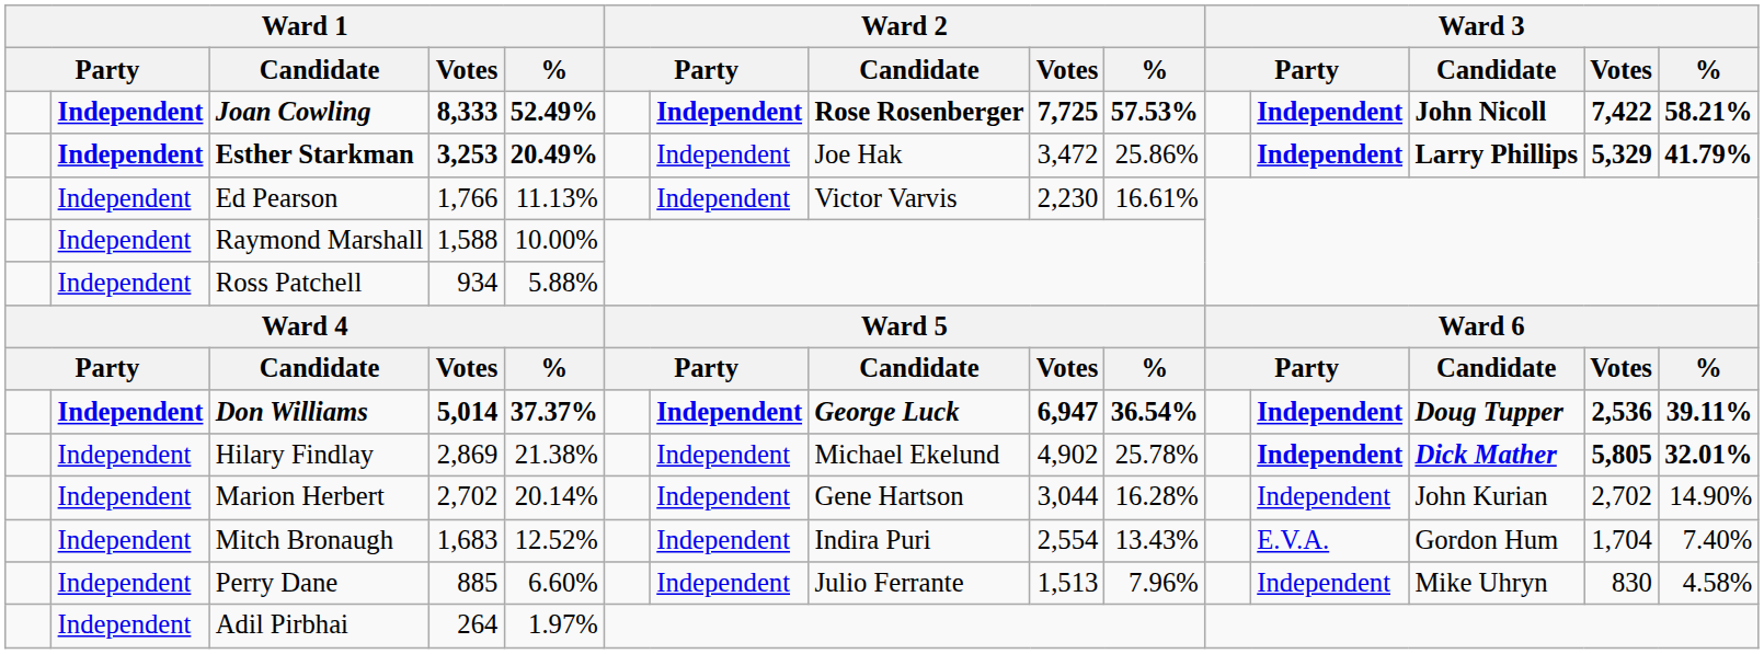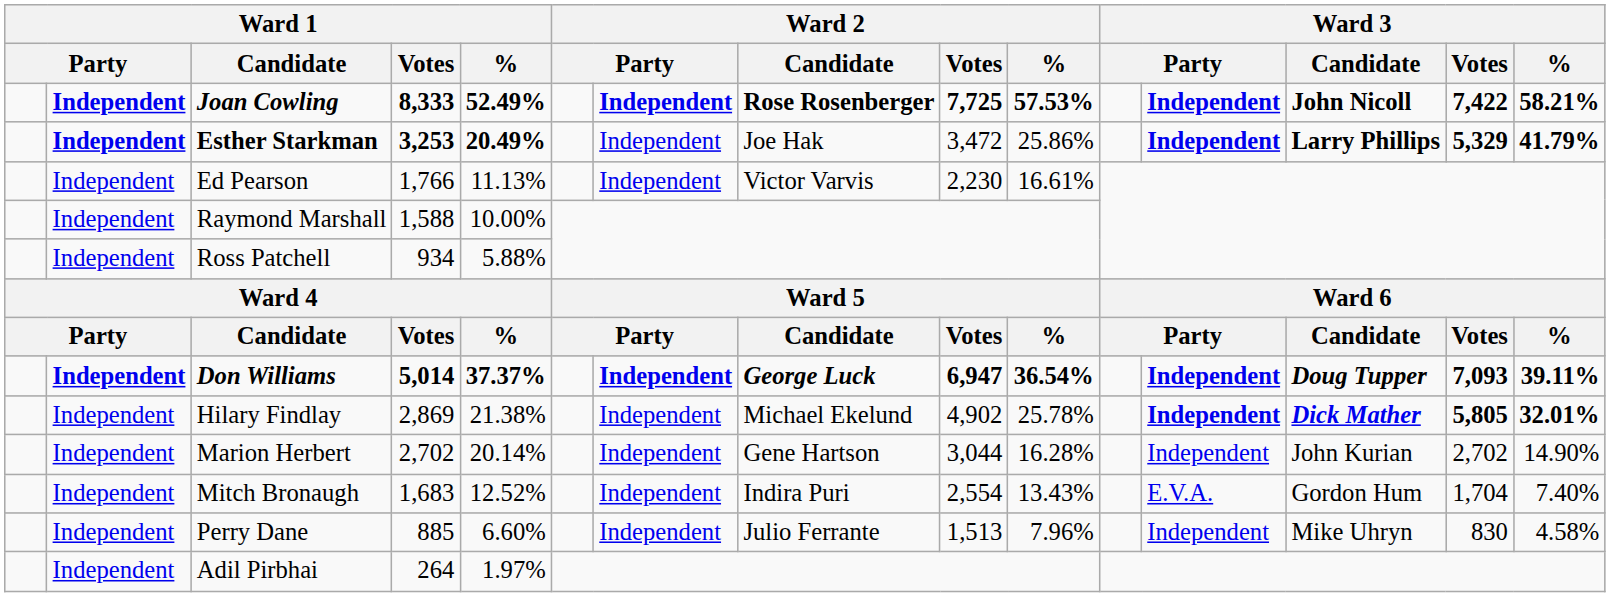Don Williams | Ward 3 / Votes: 2,536 -> 7,093
